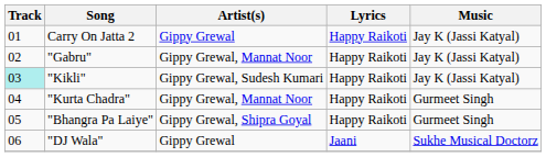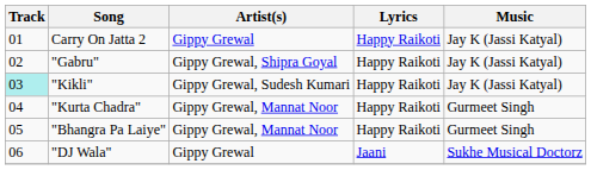"Gabru" | Artist(s): Gippy Grewal, Mannat Noor -> Gippy Grewal, Shipra Goyal
"Bhangra Pa Laiye" | Artist(s): Gippy Grewal, Shipra Goyal -> Gippy Grewal, Mannat Noor
